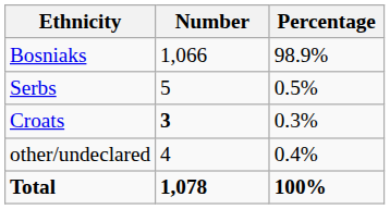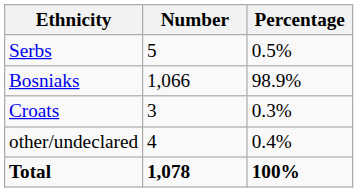rows swapped: Bosniaks <-> Serbs
Croats | Number: bold -> normal
